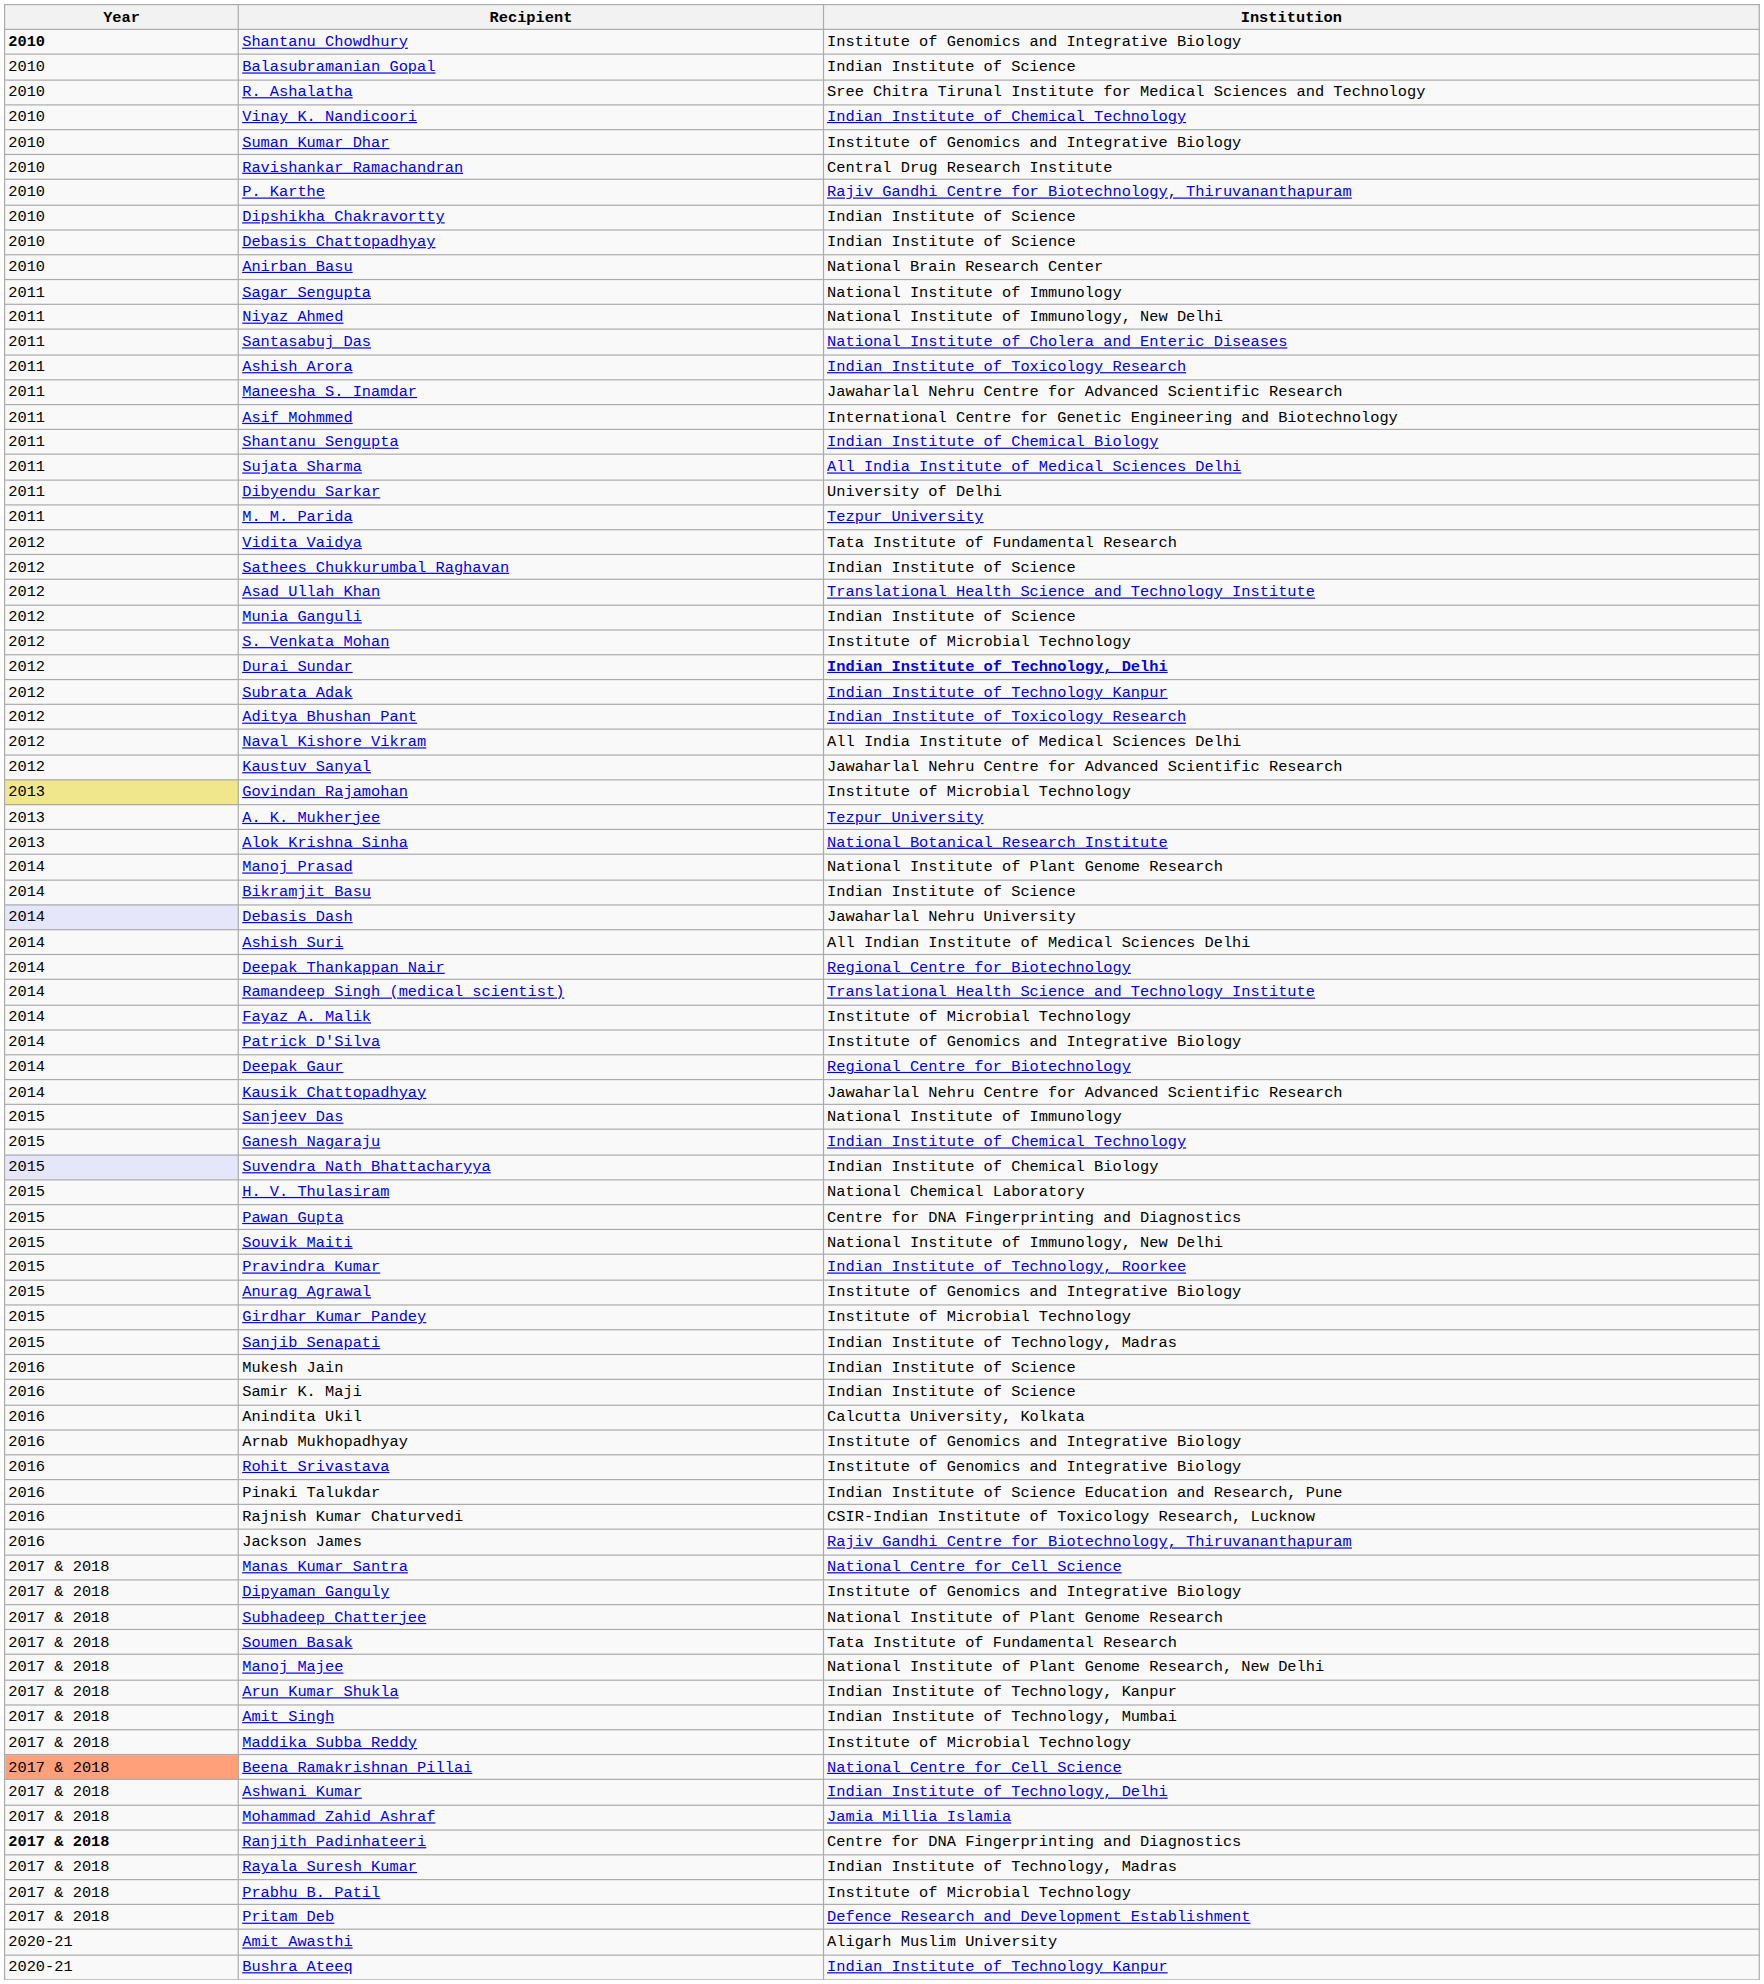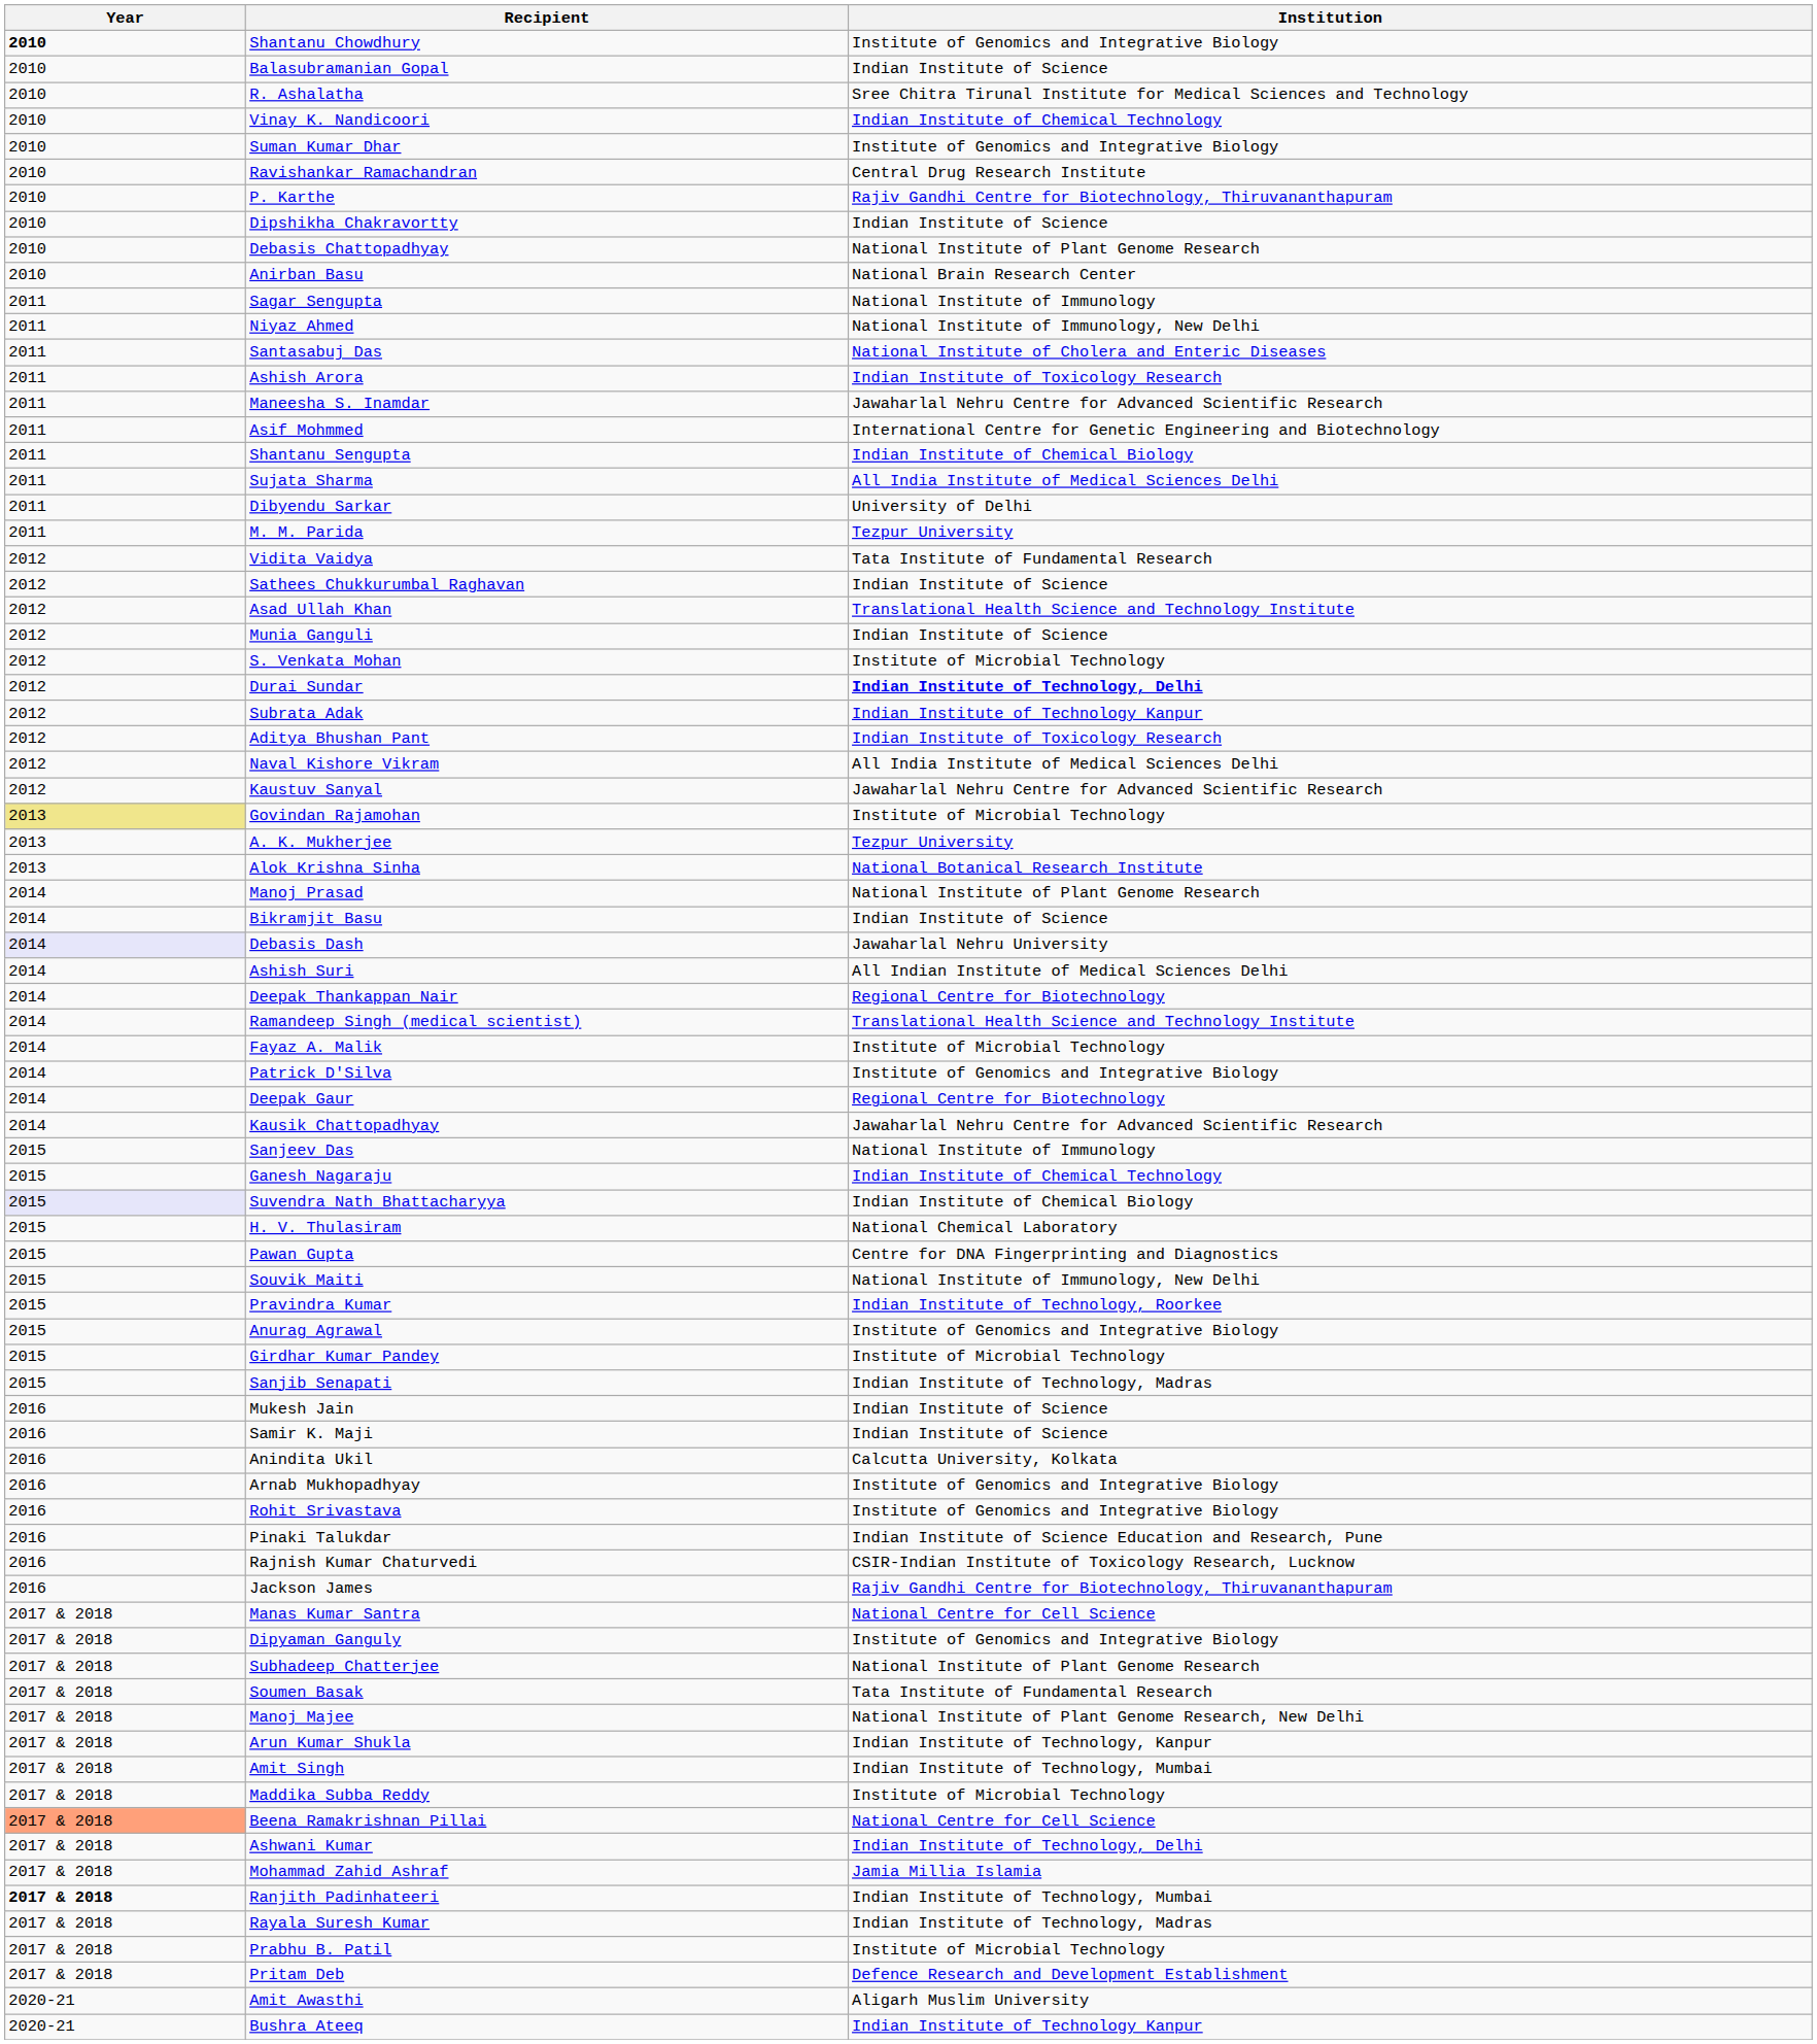Debasis Chattopadhyay | Institution: Indian Institute of Science -> National Institute of Plant Genome Research
Ranjith Padinhateeri | Institution: Centre for DNA Fingerprinting and Diagnostics -> Indian Institute of Technology, Mumbai
